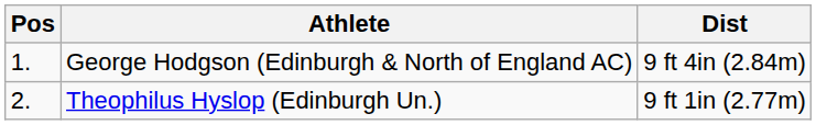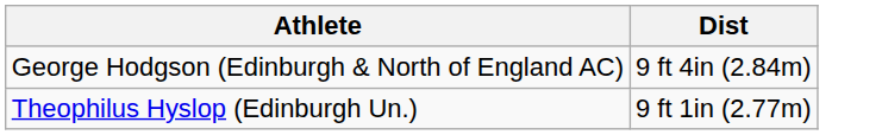- column: Pos | 1. | 2.
